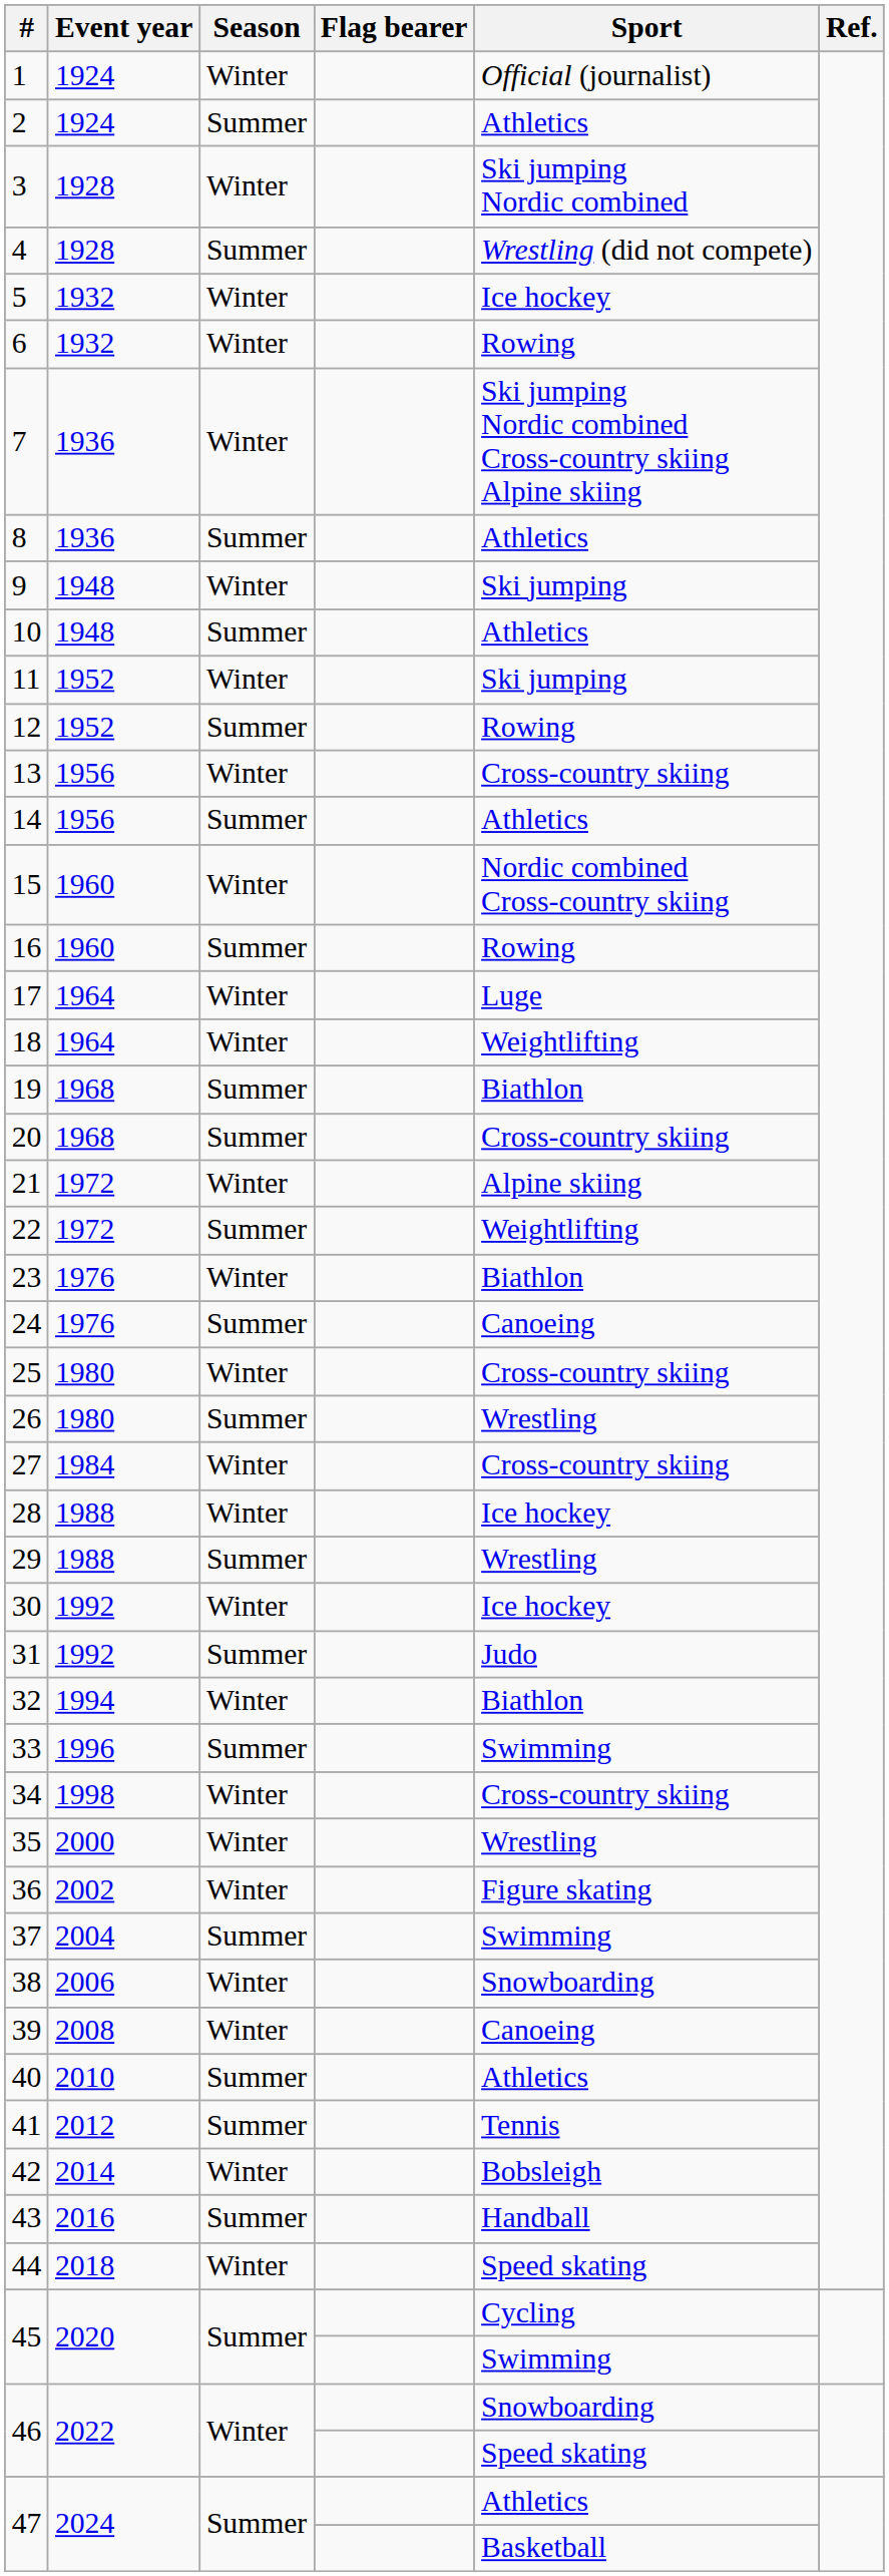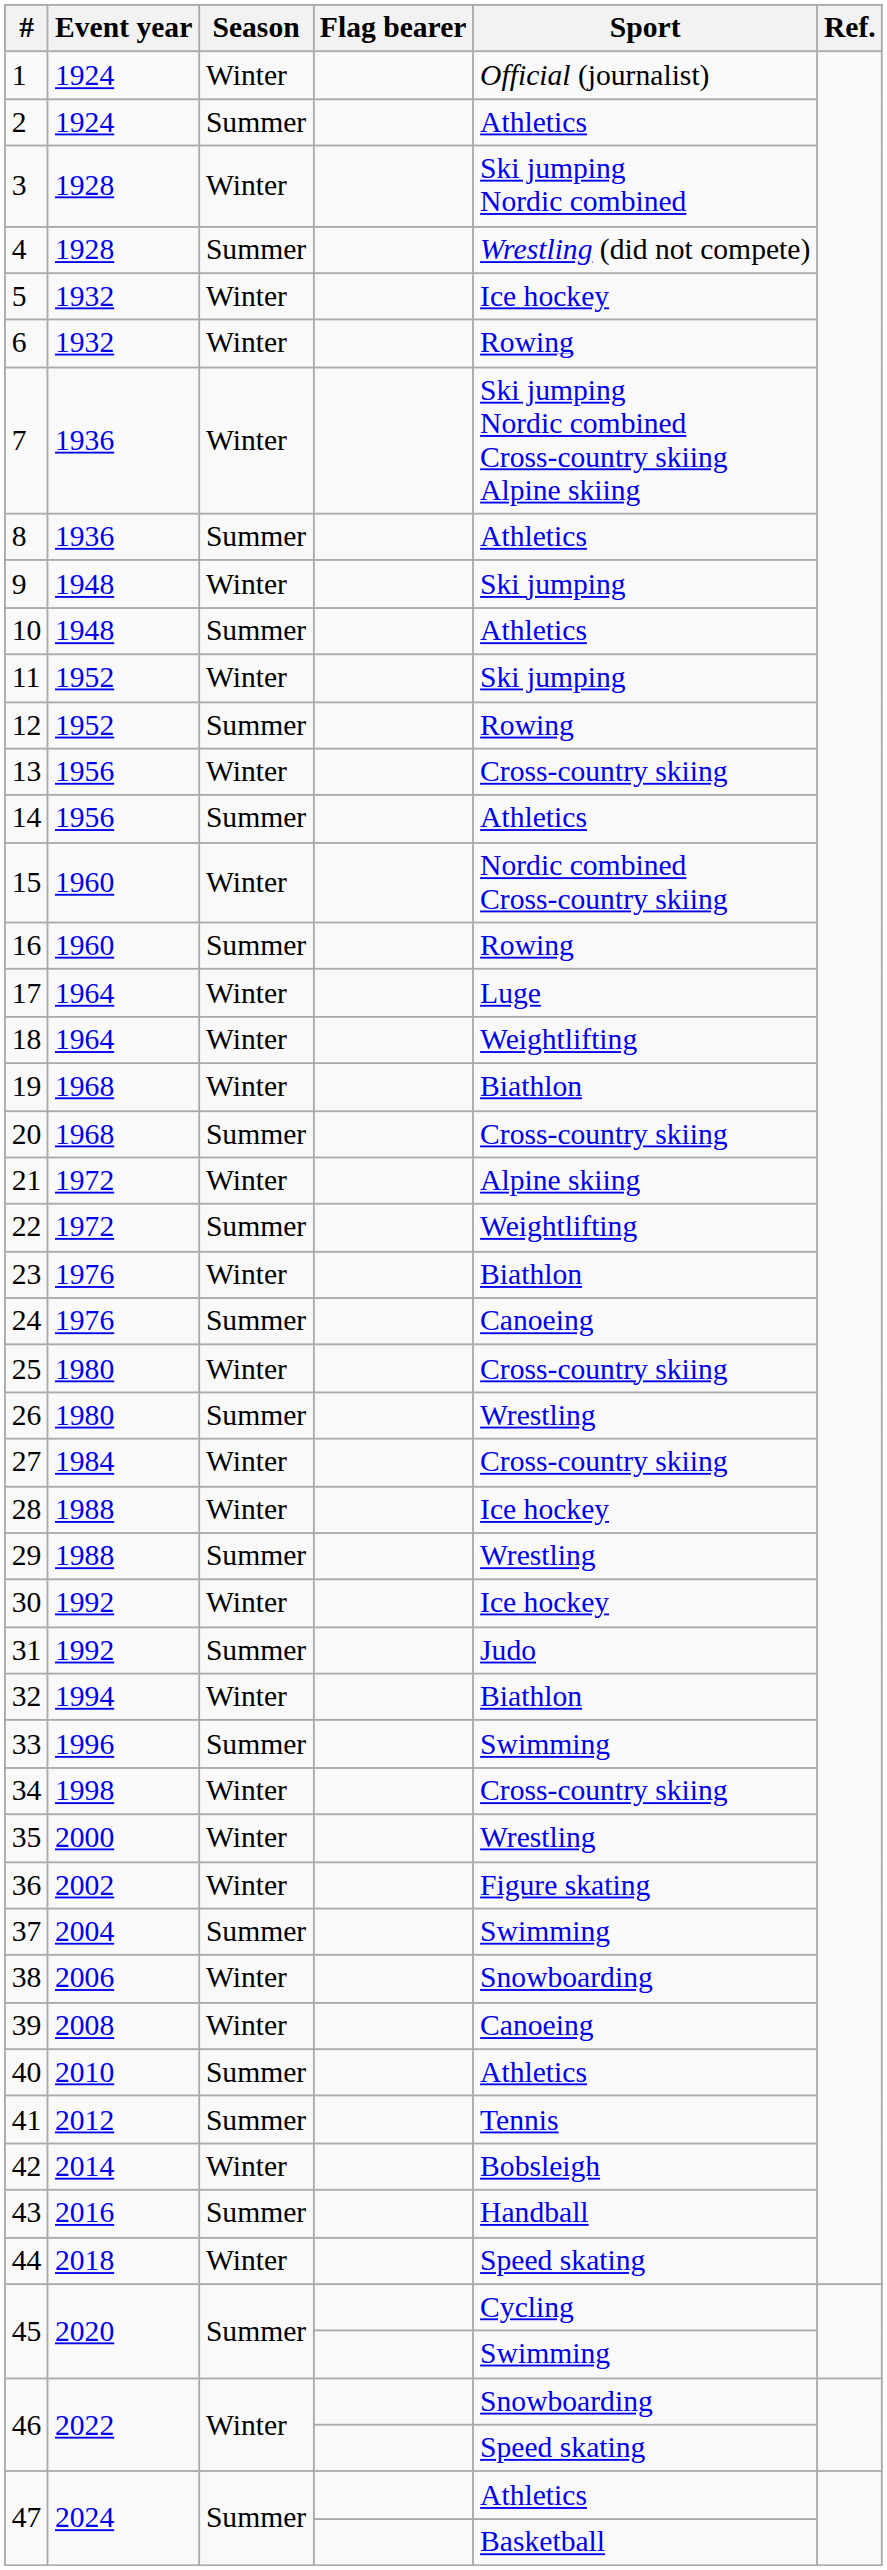19 | Season: Summer -> Winter
